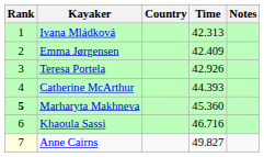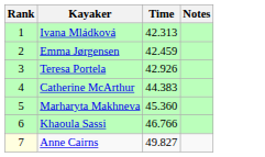- column: Country
Emma Jørgensen | Time: 42.409 -> 42.459
Catherine McArthur | Time: 44.393 -> 44.383
Marharyta Makhneva | Rank: bold -> normal
Khaoula Sassi | Time: 46.716 -> 46.766
